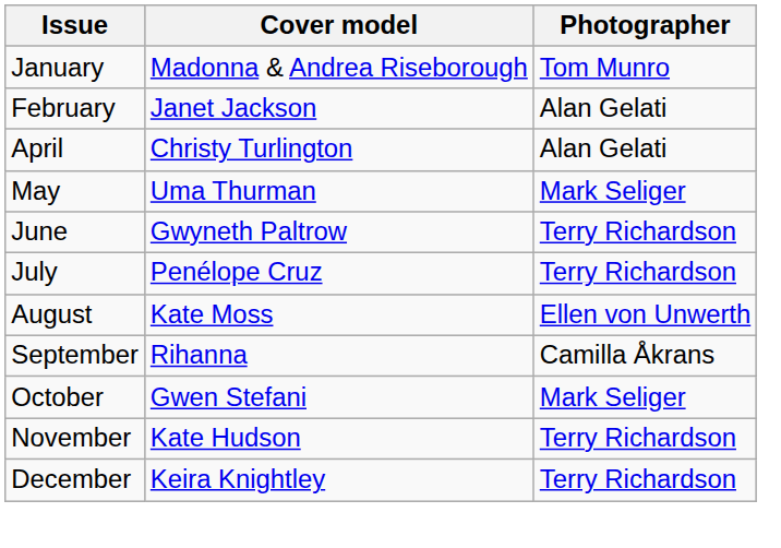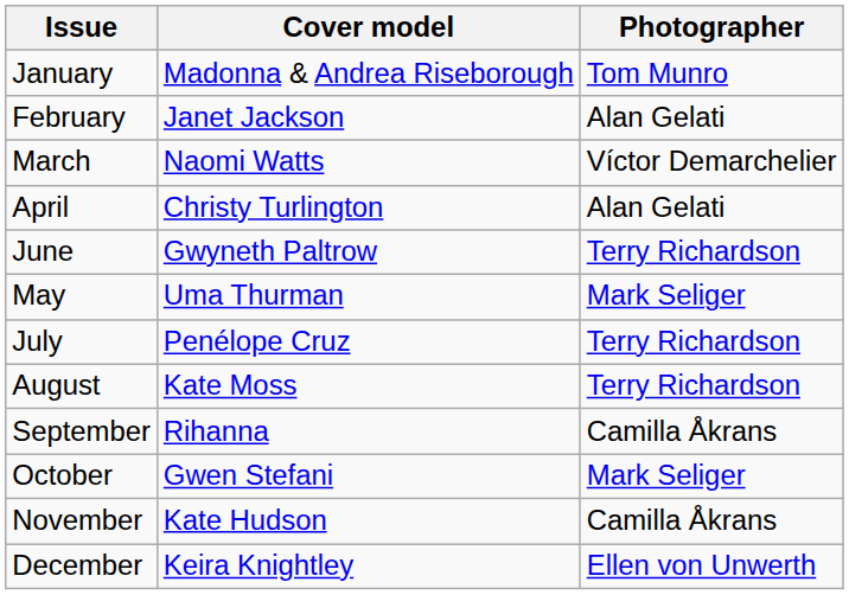+ row: March | Naomi Watts | Víctor Demarchelier
rows swapped: May <-> June
August | Photographer: Ellen von Unwerth -> Terry Richardson
November | Photographer: Terry Richardson -> Camilla Åkrans
December | Photographer: Terry Richardson -> Ellen von Unwerth
